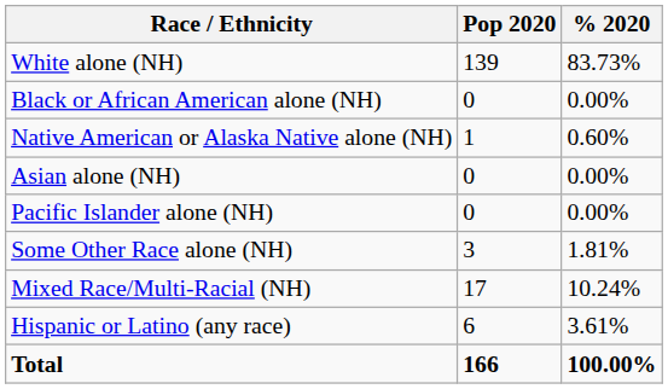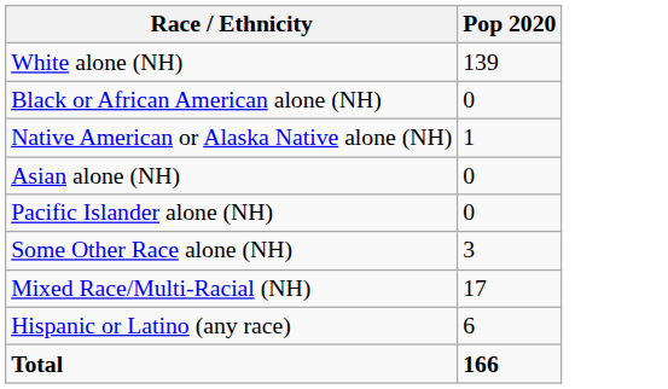- column: % 2020 | 83.73% | 0.00% | 0.60% | 0.00% | 0.00% | 1.81% | 10.24% | 3.61% | 100.00%
